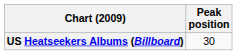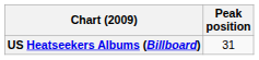US Heatseekers Albums (Billboard) | Peak position: 30 -> 31
